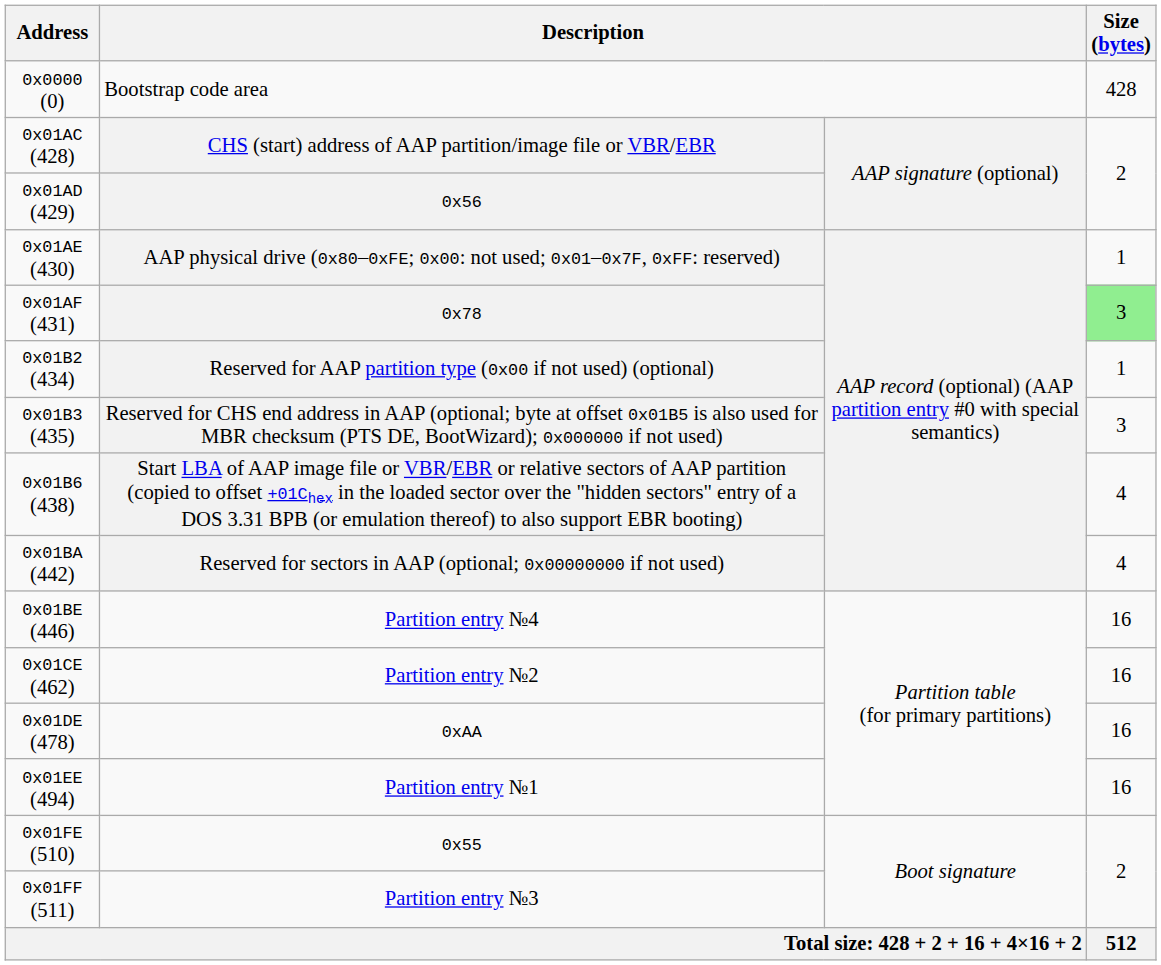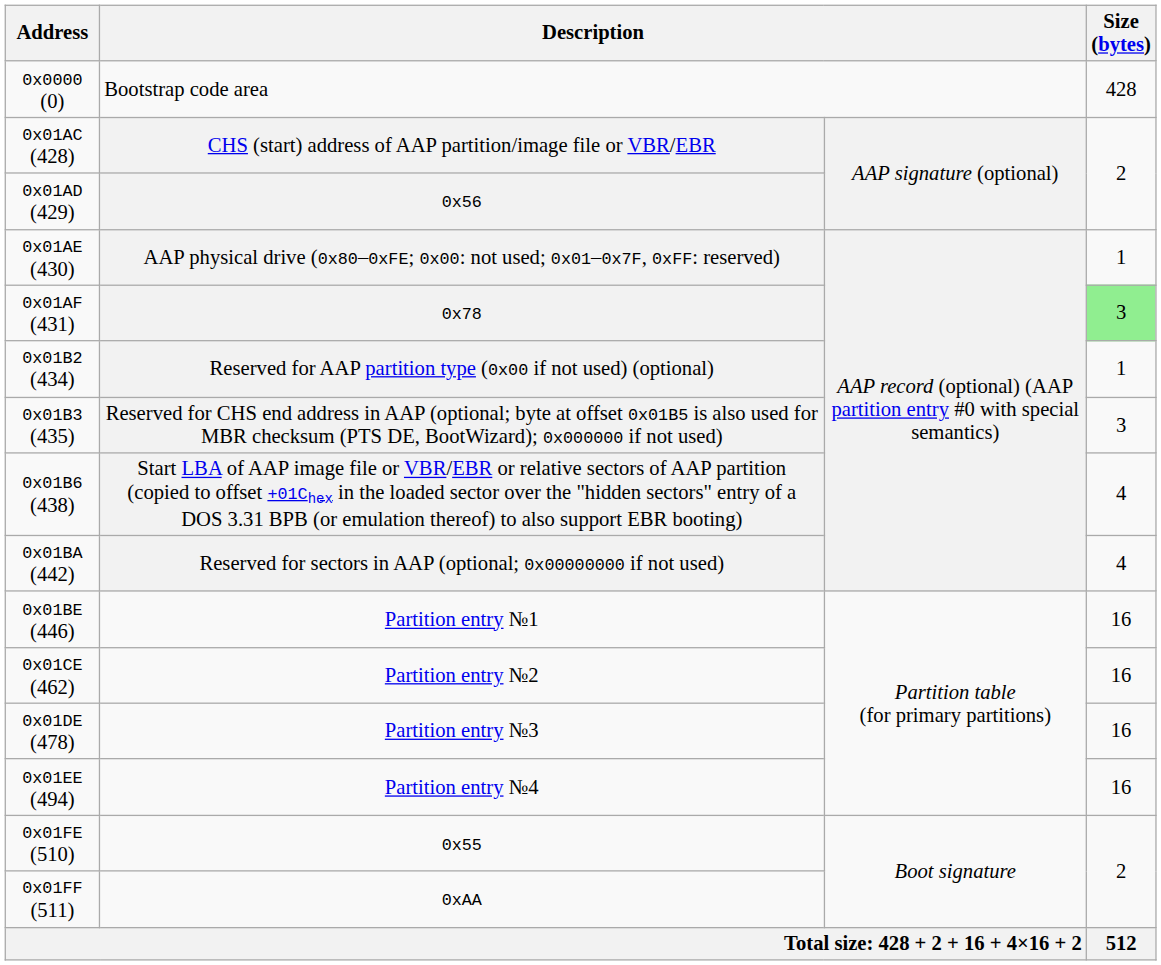0x01BE (446) | column 2: Partition entry №4 -> Partition entry №1
0x01DE (478) | column 2: 0xAA -> Partition entry №3
0x01EE (494) | column 2: Partition entry №1 -> Partition entry №4
0x01FF (511) | column 2: Partition entry №3 -> 0xAA
